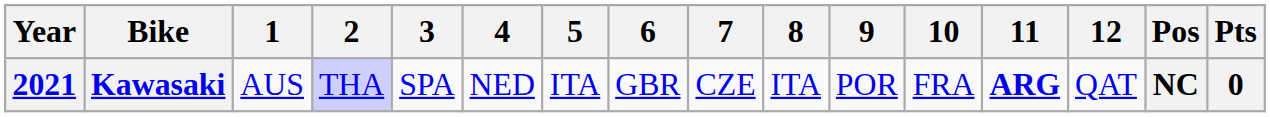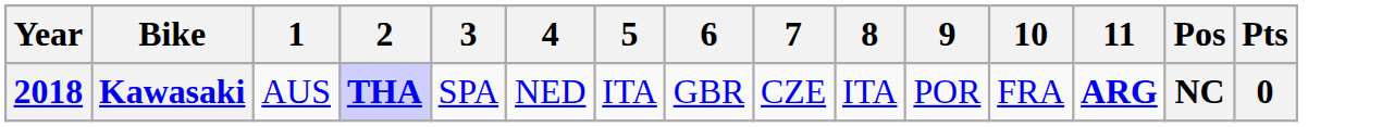- column: 12 | QAT
Kawasaki | Year: 2021 -> 2018
Kawasaki | 2: normal -> bold
